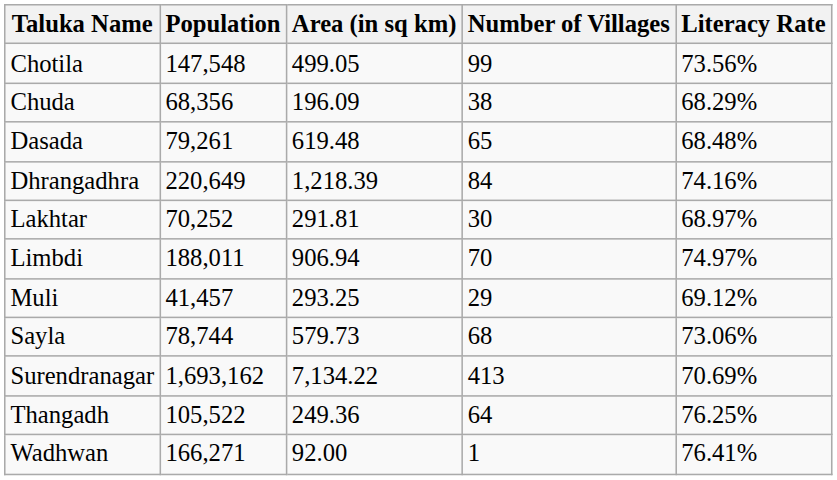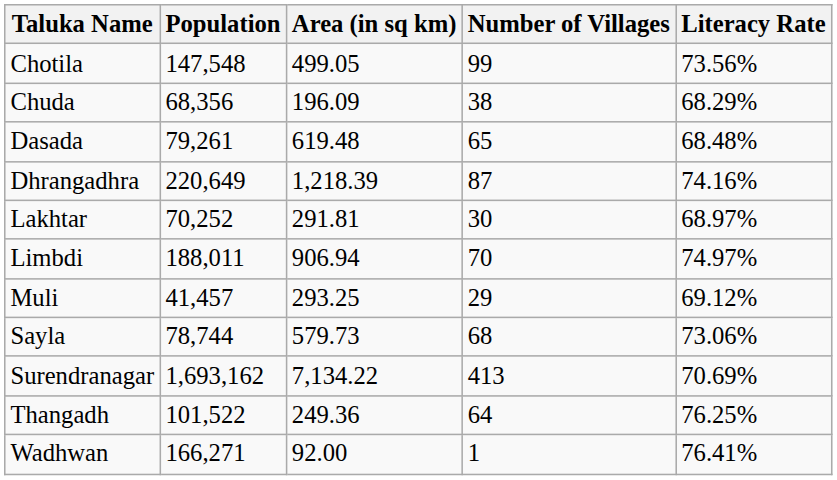Dhrangadhra | Number of Villages: 84 -> 87
Thangadh | Population: 105,522 -> 101,522
